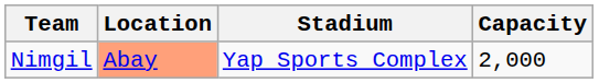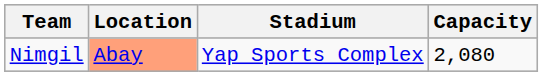Nimgil | Capacity: 2,000 -> 2,080
